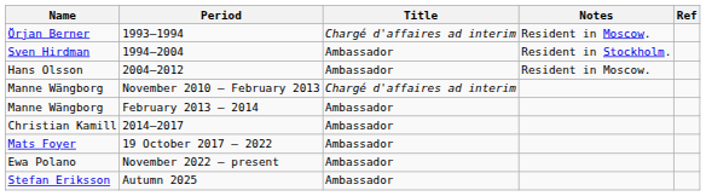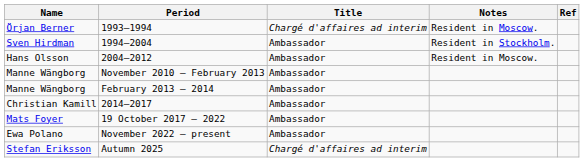November 2010 – February 2013 | Title: Chargé d'affaires ad interim -> Ambassador
Autumn 2025 | Title: Ambassador -> Chargé d'affaires ad interim
